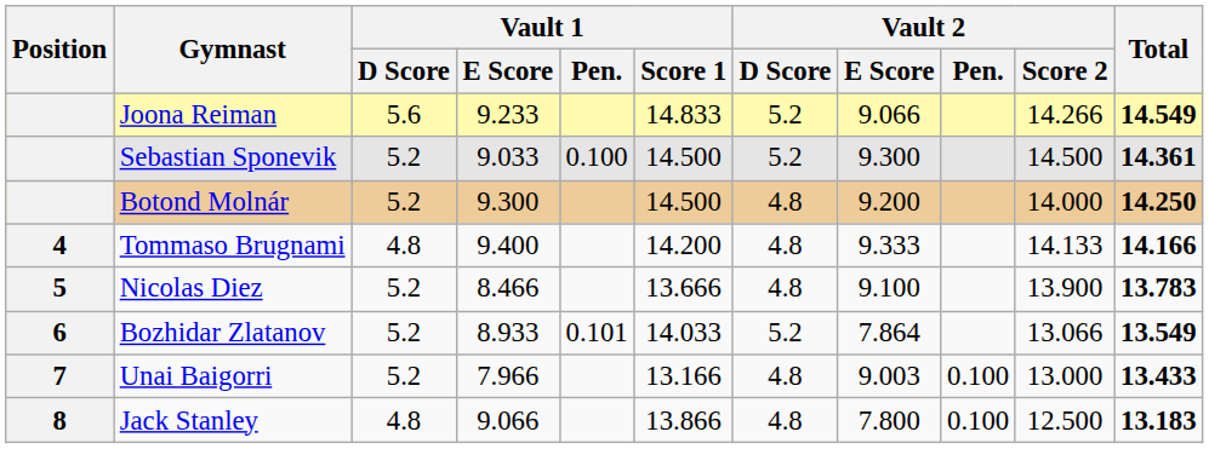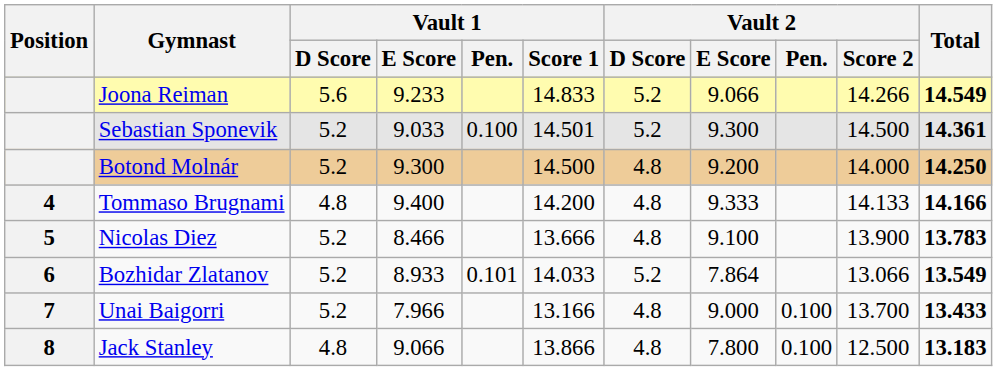Sebastian Sponevik | Vault 1 / Score 1: 14.500 -> 14.501
Unai Baigorri | Vault 2 / E Score: 9.003 -> 9.000
Unai Baigorri | Vault 2 / Score 2: 13.000 -> 13.700
